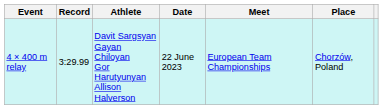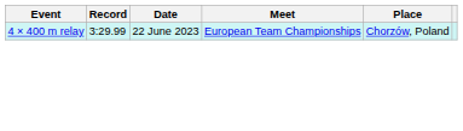- column: Athlete | Davit Sargsyan Gayan Chiloyan Gor Harutyunyan Allison Halverson
